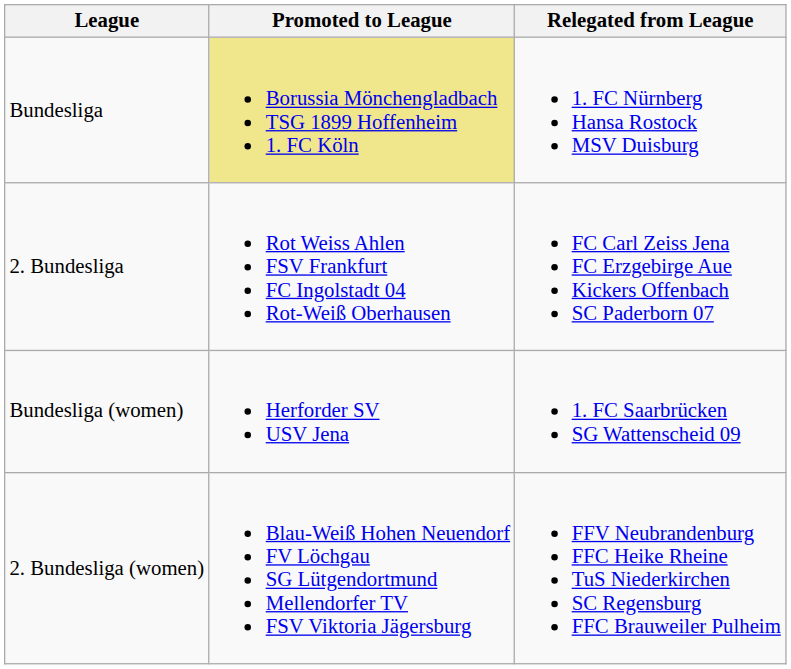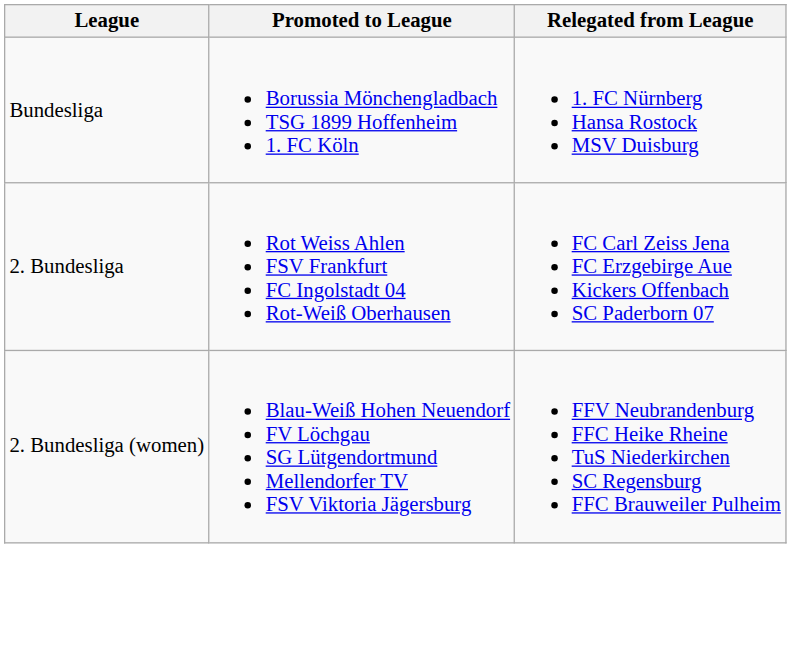Bundesliga | Promoted to League: khaki background -> no background
- row: Bundesliga (women) | Herforder SV USV Jena | 1. FC Saarbrücken SG Wattenscheid 09
